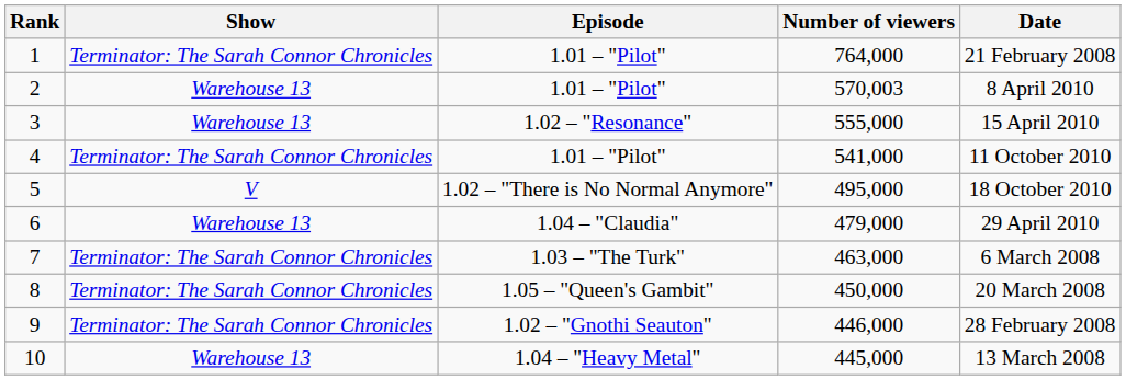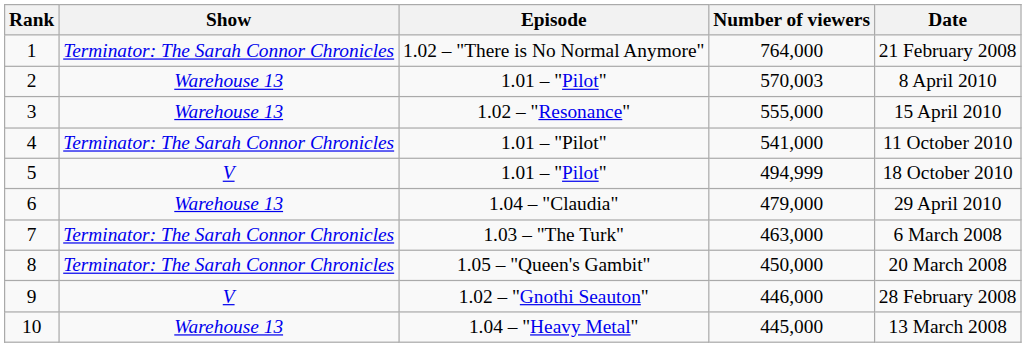1 | Episode: 1.01 – "Pilot" -> 1.02 – "There is No Normal Anymore"
5 | Episode: 1.02 – "There is No Normal Anymore" -> 1.01 – "Pilot"
5 | Number of viewers: 495,000 -> 494,999
9 | Show: Terminator: The Sarah Connor Chronicles -> V
